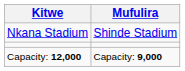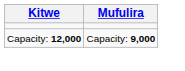- row: Nkana Stadium | Shinde Stadium
